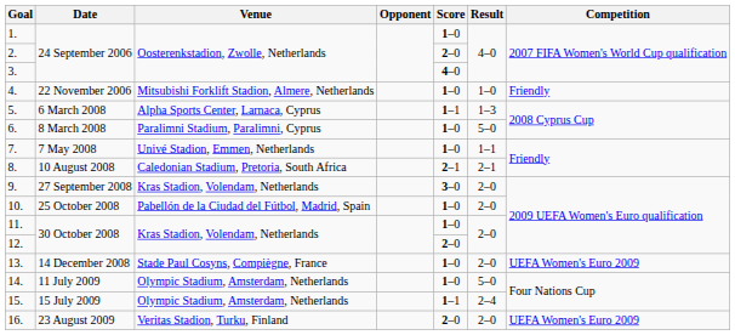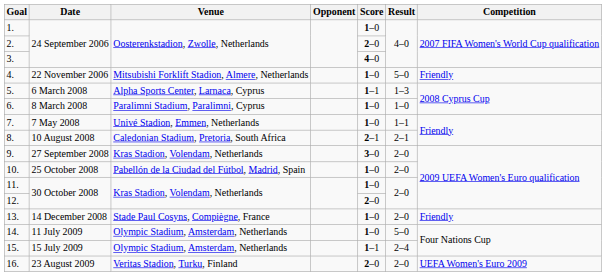4. | Result: 1–0 -> 5–0
6. | Result: 5–0 -> 1–0
13. | Competition: UEFA Women's Euro 2009 -> Friendly
